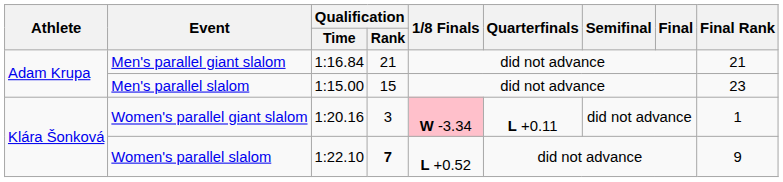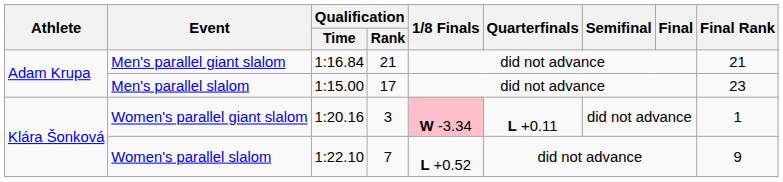Men's parallel slalom | Qualification / Rank: 15 -> 17
Women's parallel slalom | Qualification / Rank: bold -> normal
